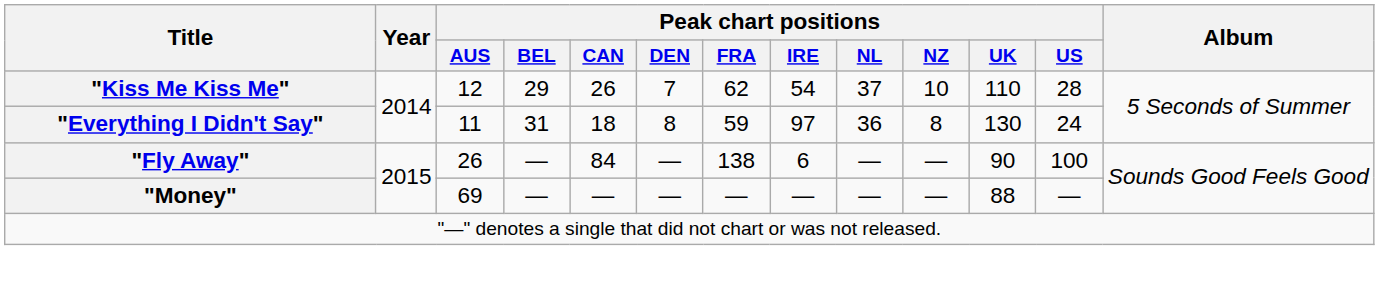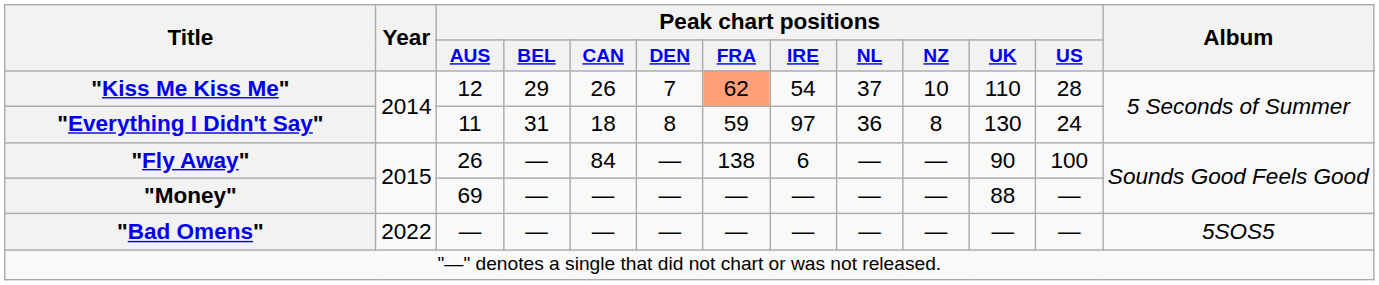"Kiss Me Kiss Me" | Peak chart positions / FRA: no background -> lightsalmon background
+ row: "Bad Omens" | 2022 | — | — | — | — | — | — | — | — | — | — | 5SOS5
